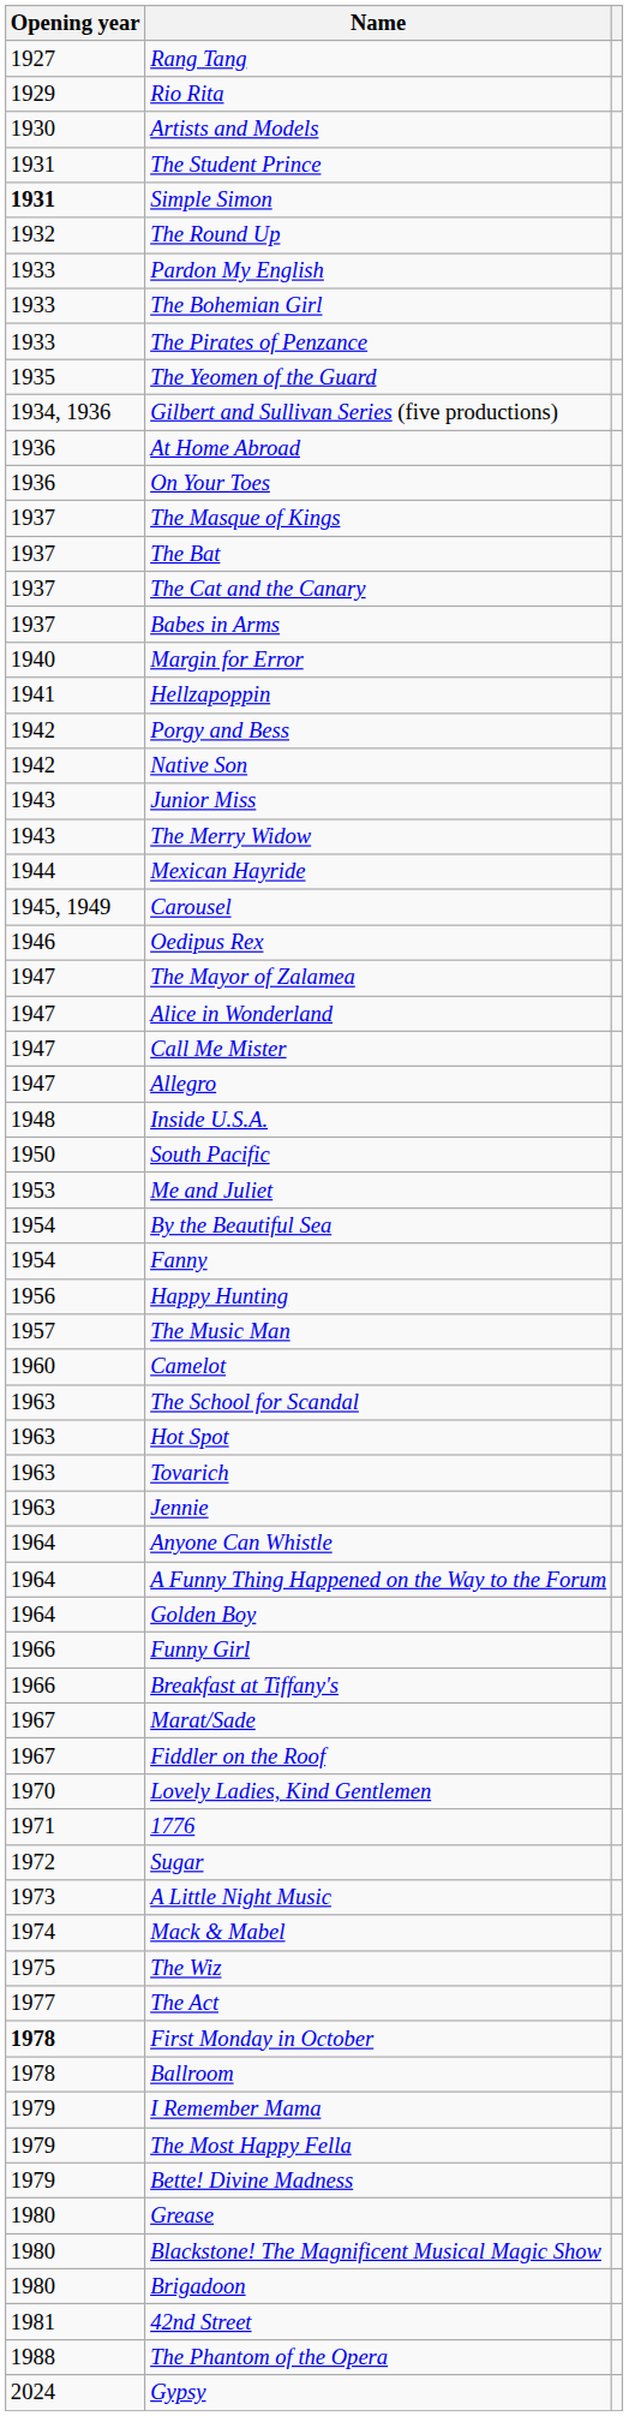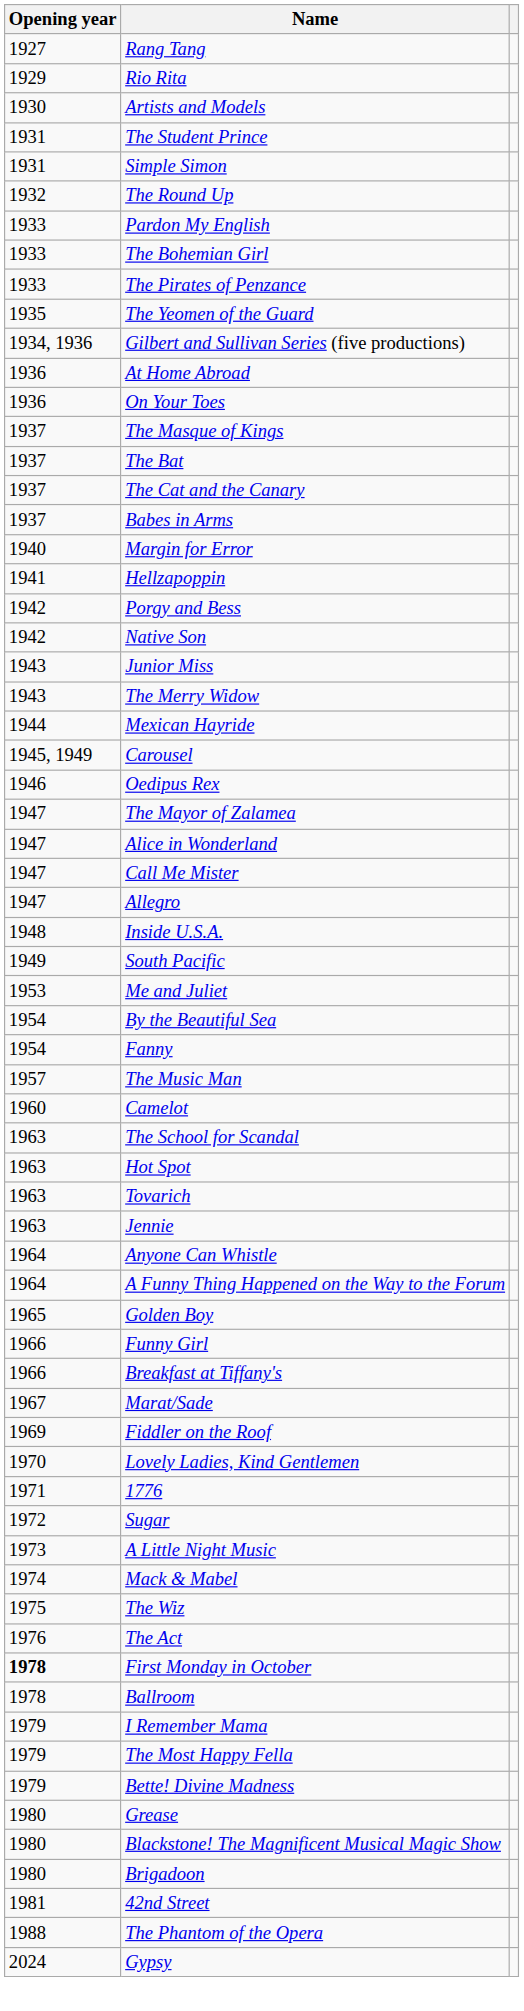Simple Simon | Opening year: bold -> normal
South Pacific | Opening year: 1950 -> 1949
- row: 1956 | Happy Hunting
Golden Boy | Opening year: 1964 -> 1965
Fiddler on the Roof | Opening year: 1967 -> 1969
The Act | Opening year: 1977 -> 1976
